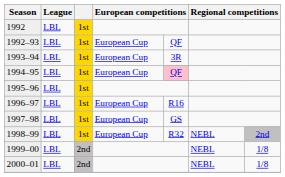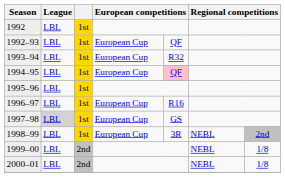1993–94 | column 5: 3R -> R32
1997–98 | League: no background -> lightgrey background
1998–99 | column 5: R32 -> 3R
